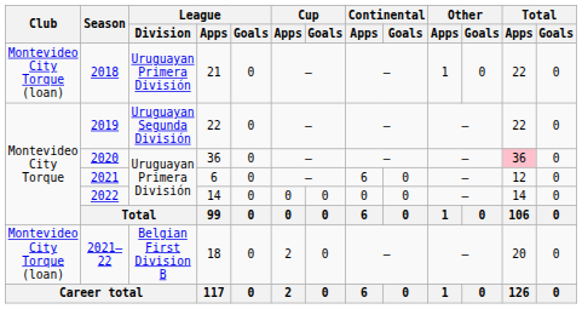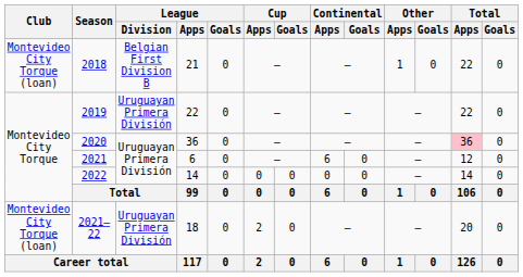2018 | League / Division: Uruguayan Primera División -> Belgian First Division B
2019 | League / Division: Uruguayan Segunda División -> Uruguayan Primera División
2021–22 | League / Division: Belgian First Division B -> Uruguayan Primera División
